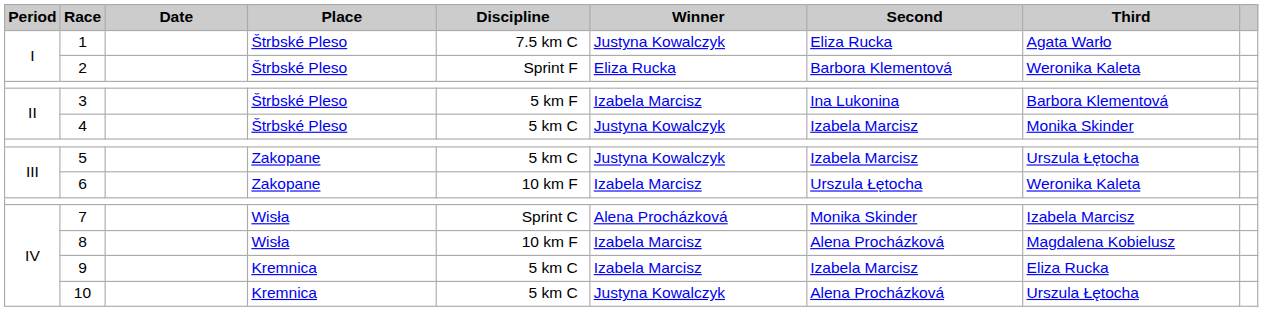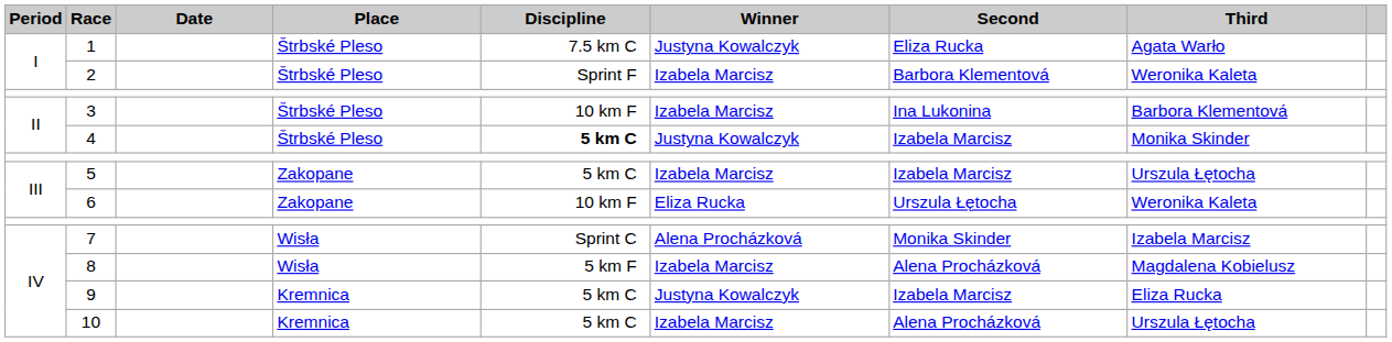2 | Winner: Eliza Rucka -> Izabela Marcisz
3 | Discipline: 5 km F -> 10 km F
4 | Discipline: normal -> bold
5 | Winner: Justyna Kowalczyk -> Izabela Marcisz
6 | Winner: Izabela Marcisz -> Eliza Rucka
8 | Discipline: 10 km F -> 5 km F
9 | Winner: Izabela Marcisz -> Justyna Kowalczyk
10 | Winner: Justyna Kowalczyk -> Izabela Marcisz
